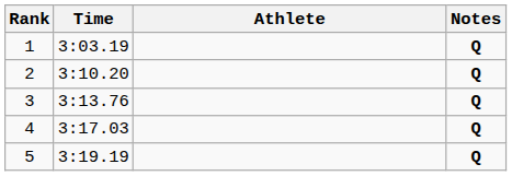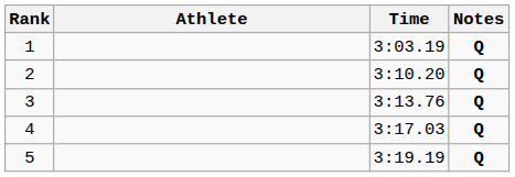columns swapped: Athlete <-> Time
